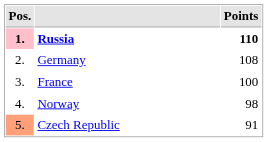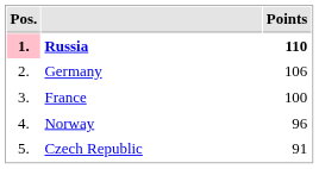Germany | Points: 108 -> 106
Norway | Points: 98 -> 96
Czech Republic | Pos.: lightsalmon background -> no background
